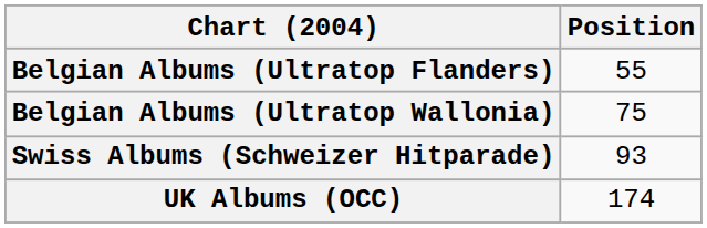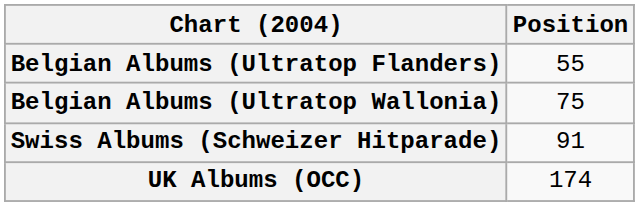Swiss Albums (Schweizer Hitparade) | Position: 93 -> 91
